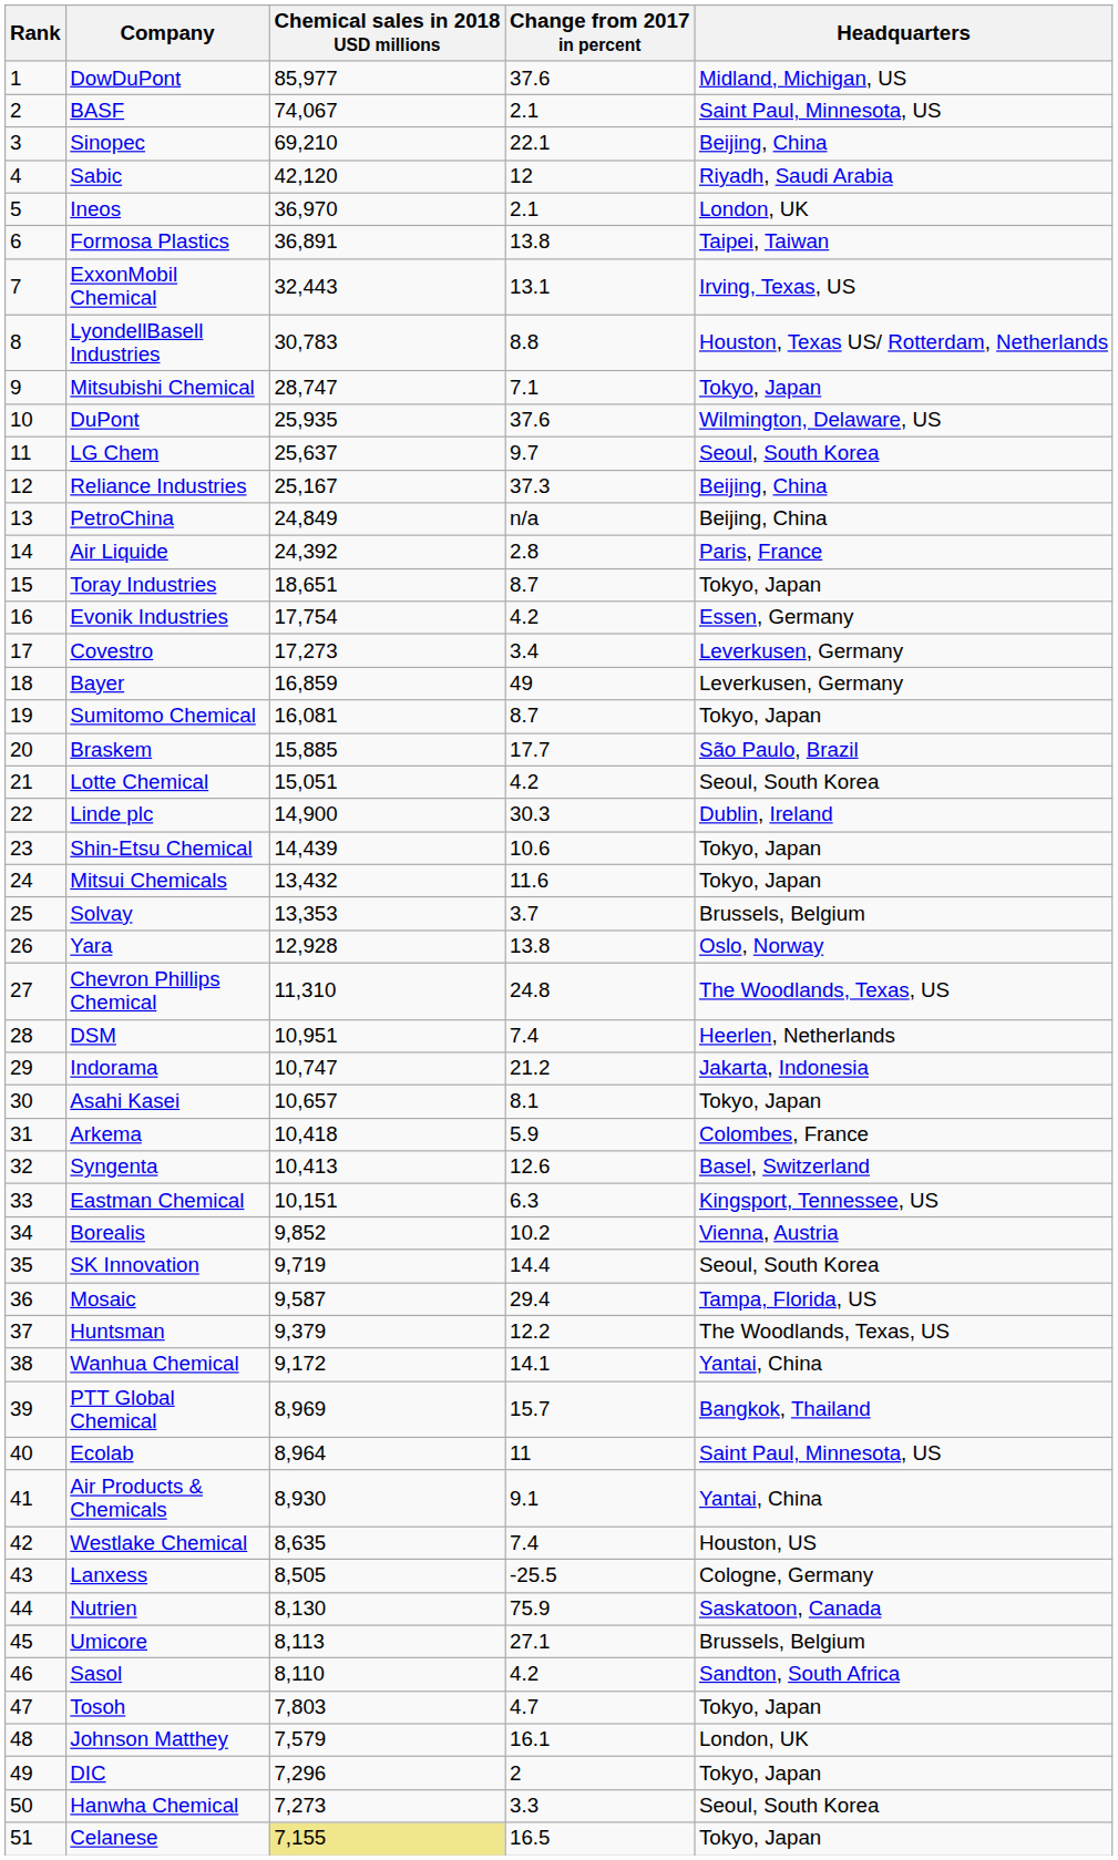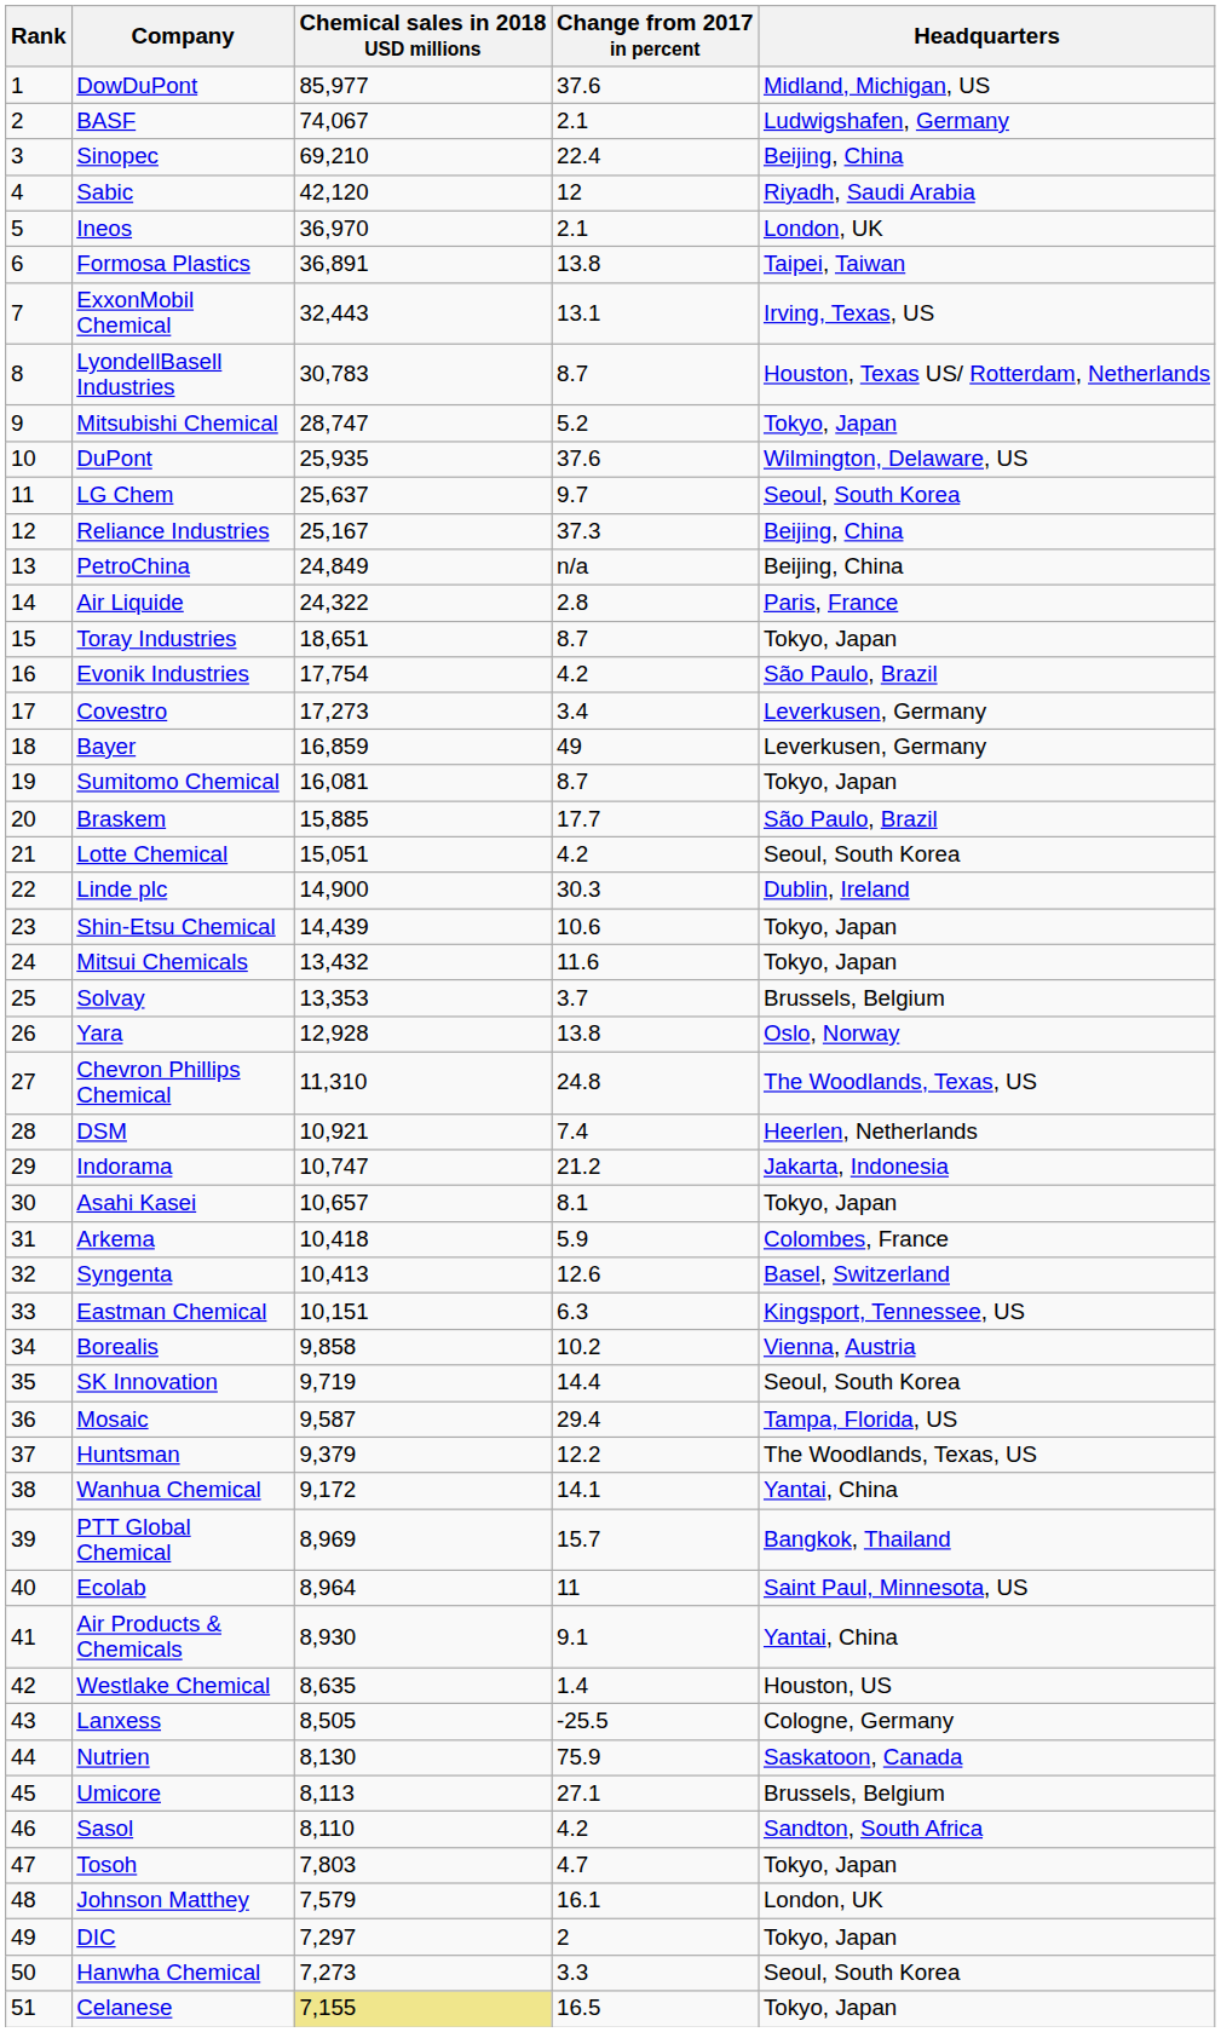BASF | Headquarters: Saint Paul, Minnesota, US -> Ludwigshafen, Germany
Sinopec | Change from 2017 in percent: 22.1 -> 22.4
LyondellBasell Industries | Change from 2017 in percent: 8.8 -> 8.7
Mitsubishi Chemical | Change from 2017 in percent: 7.1 -> 5.2
Air Liquide | Chemical sales in 2018 USD millions: 24,392 -> 24,322
Evonik Industries | Headquarters: Essen, Germany -> São Paulo, Brazil
DSM | Chemical sales in 2018 USD millions: 10,951 -> 10,921
Borealis | Chemical sales in 2018 USD millions: 9,852 -> 9,858
Westlake Chemical | Change from 2017 in percent: 7.4 -> 1.4
DIC | Chemical sales in 2018 USD millions: 7,296 -> 7,297
